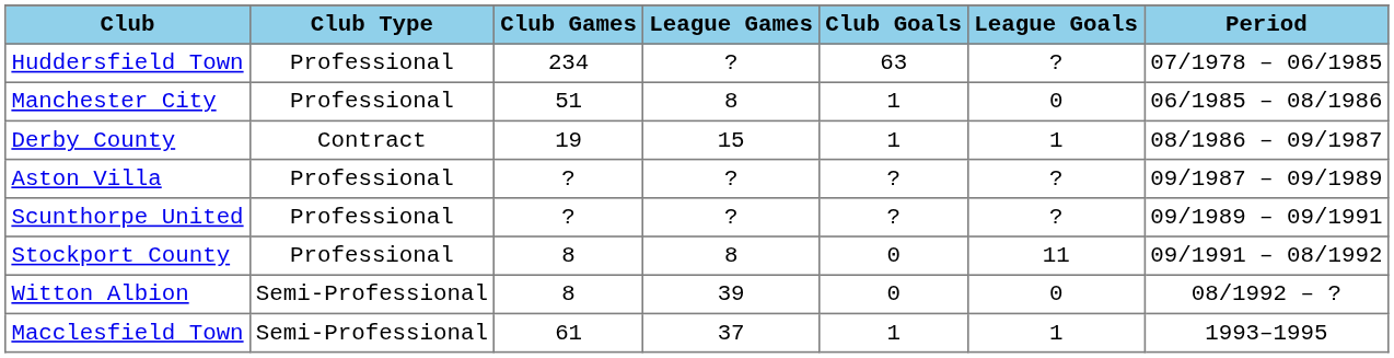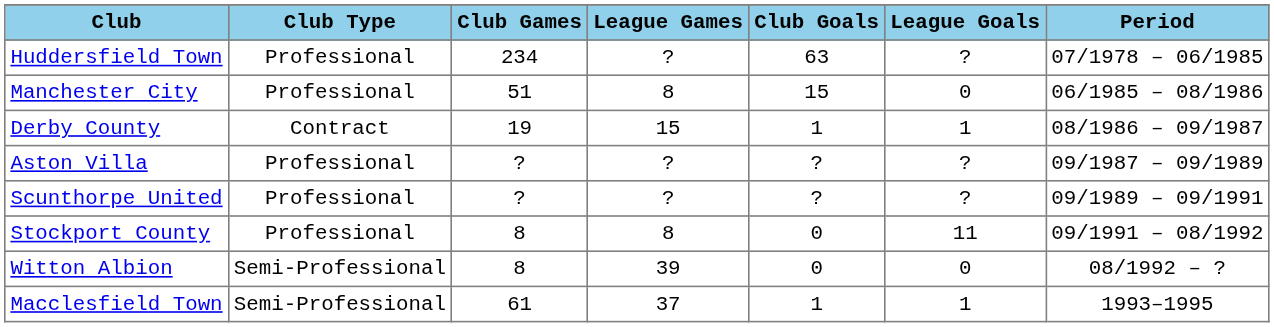Manchester City | Club Goals: 1 -> 15
